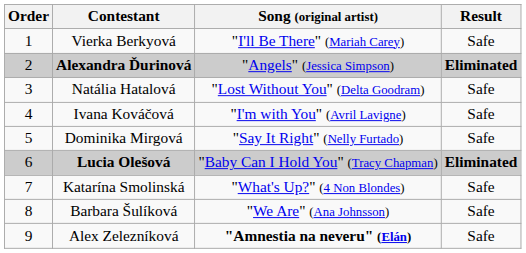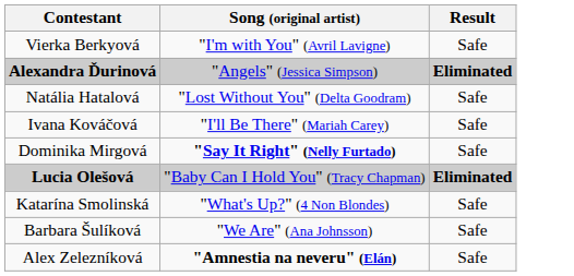- column: Order | 1 | 2 | 3 | 4 | 5 | 6 | 7 | 8 | 9
Vierka Berkyová | Song (original artist): "I'll Be There" (Mariah Carey) -> "I'm with You" (Avril Lavigne)
Ivana Kováčová | Song (original artist): "I'm with You" (Avril Lavigne) -> "I'll Be There" (Mariah Carey)
Dominika Mirgová | Song (original artist): normal -> bold
